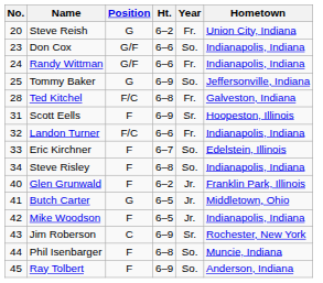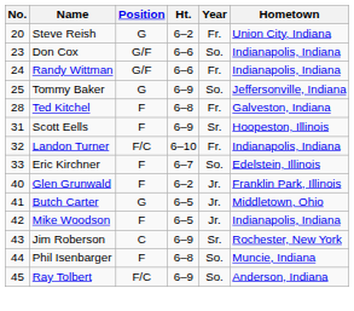Ted Kitchel | Position: F/C -> F
Landon Turner | Ht.: 6–6 -> 6–10
- row: 34 | Steve Risley | F | 6–8 | So. | Indianapolis, Indiana
Ray Tolbert | Position: F -> F/C
